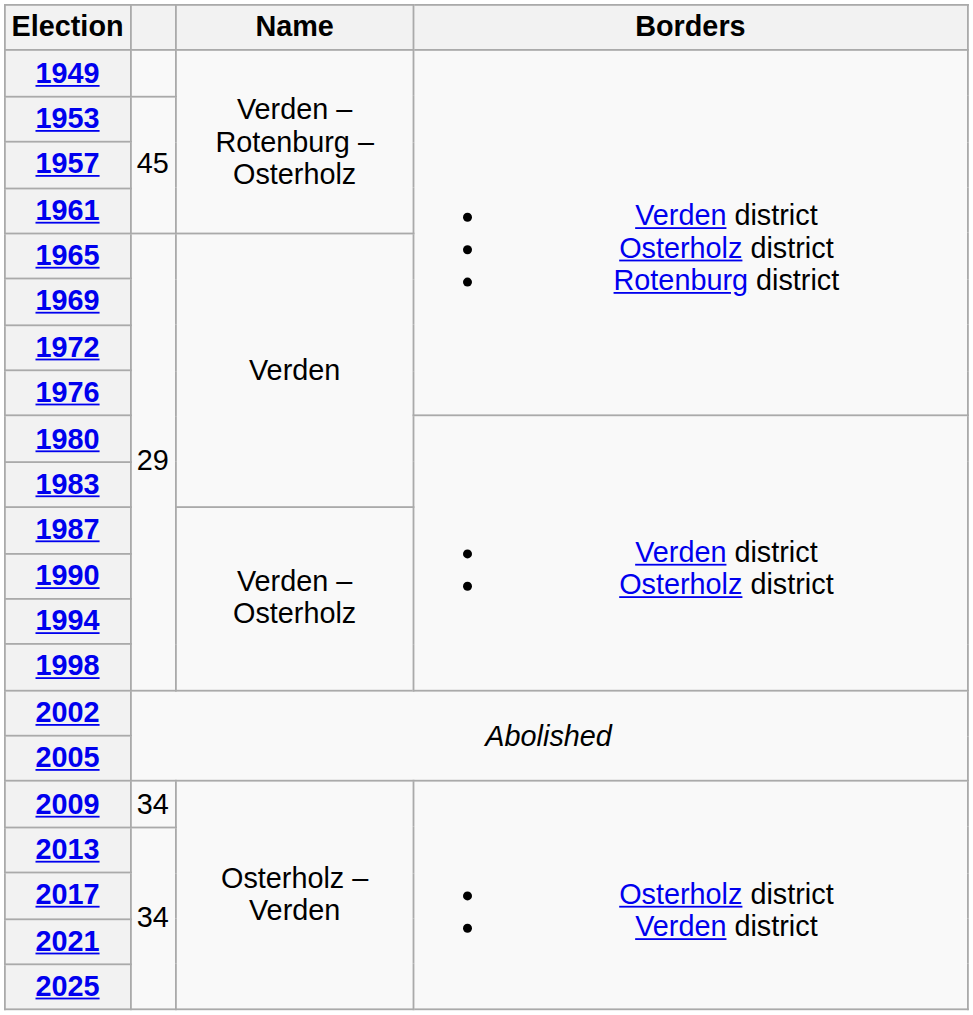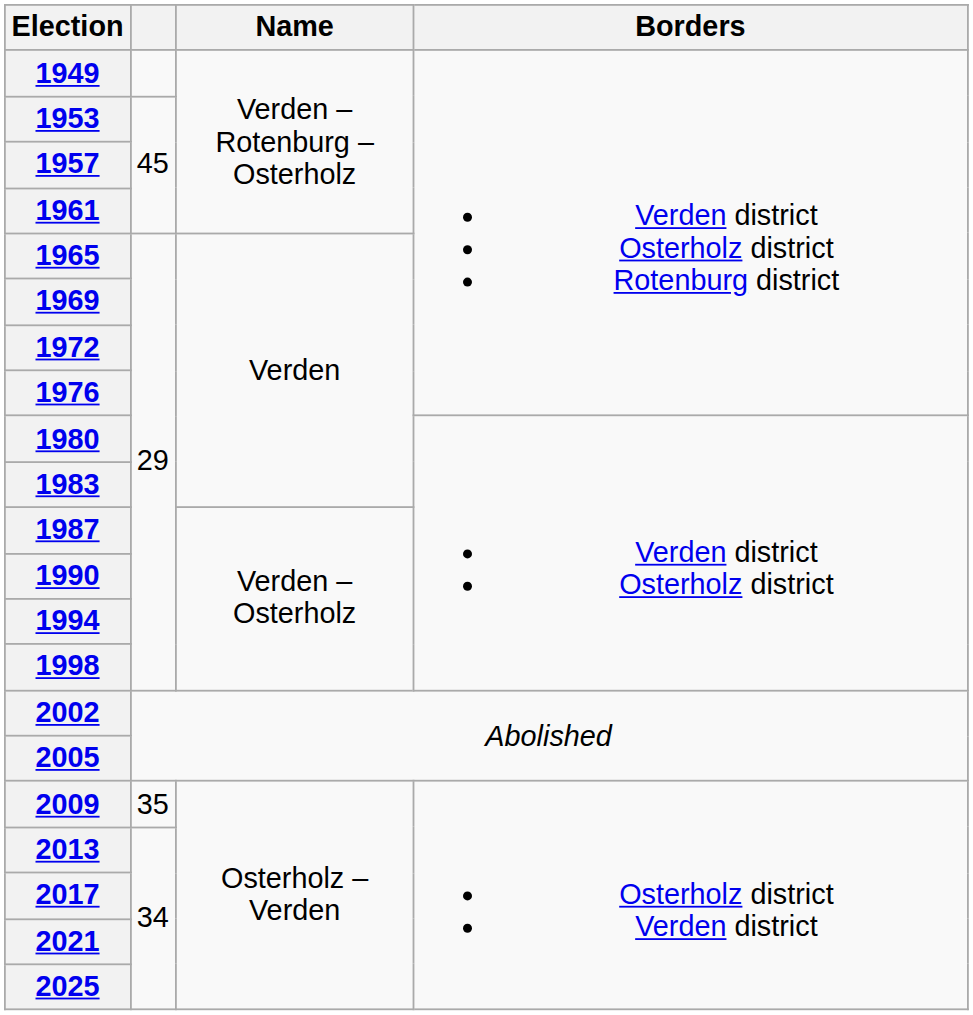2009 | column 2: 34 -> 35
